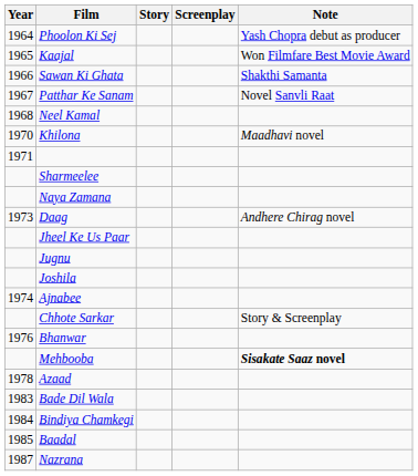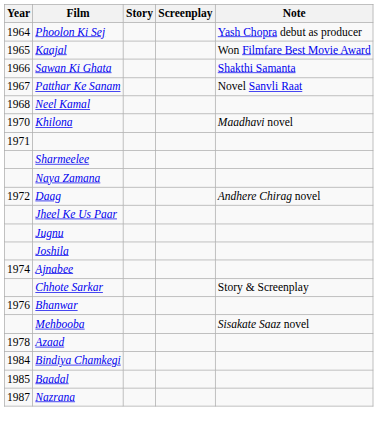Daag | Year: 1973 -> 1972
Mehbooba | Note: bold -> normal
- row: 1983 | Bade Dil Wala
